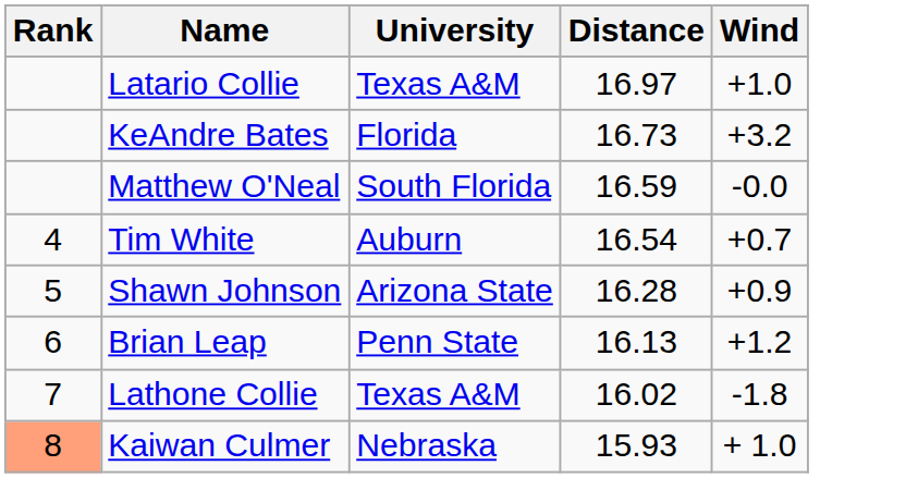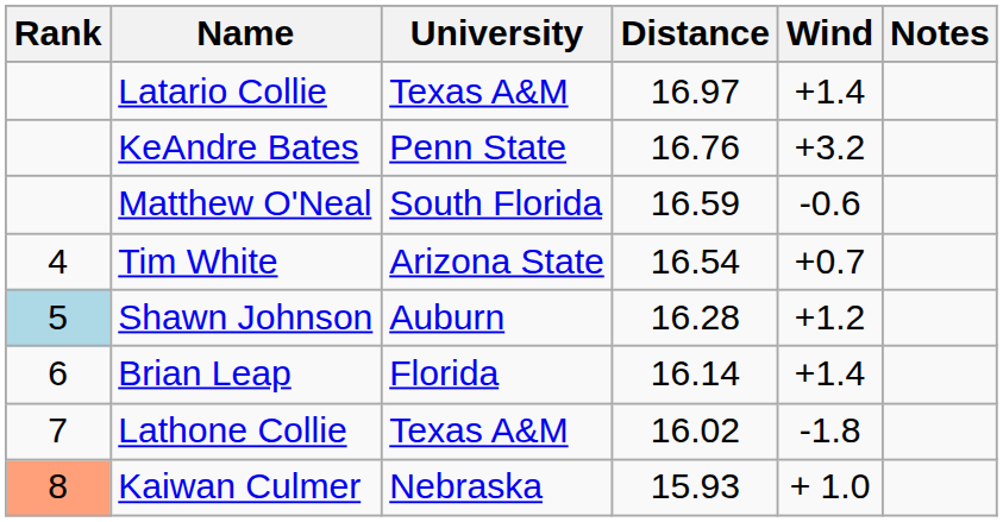+ column: Notes
Latario Collie | Wind: +1.0 -> +1.4
KeAndre Bates | University: Florida -> Penn State
KeAndre Bates | Distance: 16.73 -> 16.76
Matthew O'Neal | Wind: -0.0 -> -0.6
Tim White | University: Auburn -> Arizona State
Shawn Johnson | Rank: no background -> lightblue background
Shawn Johnson | University: Arizona State -> Auburn
Shawn Johnson | Wind: +0.9 -> +1.2
Brian Leap | University: Penn State -> Florida
Brian Leap | Distance: 16.13 -> 16.14
Brian Leap | Wind: +1.2 -> +1.4
